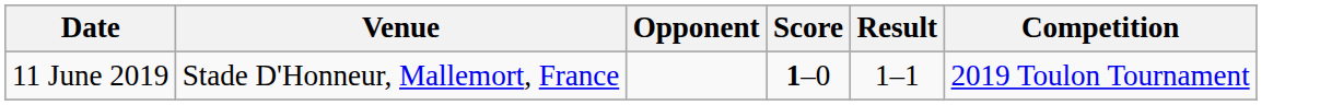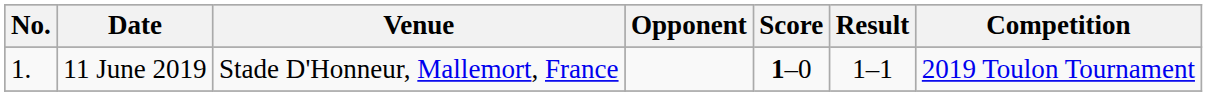+ column: No. | 1.
